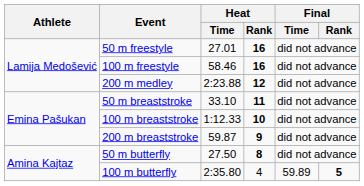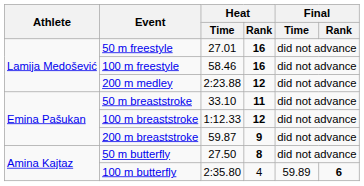100 m breaststroke | Heat / Rank: 10 -> 12
100 m butterfly | Final / Rank: 5 -> 6
